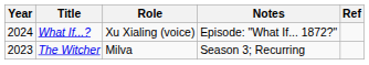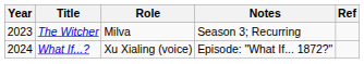rows swapped: The Witcher <-> What If...?
